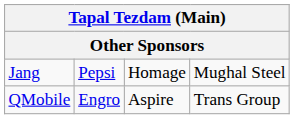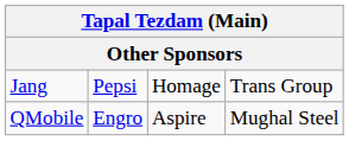Jang | column 4: Mughal Steel -> Trans Group
QMobile | column 4: Trans Group -> Mughal Steel
